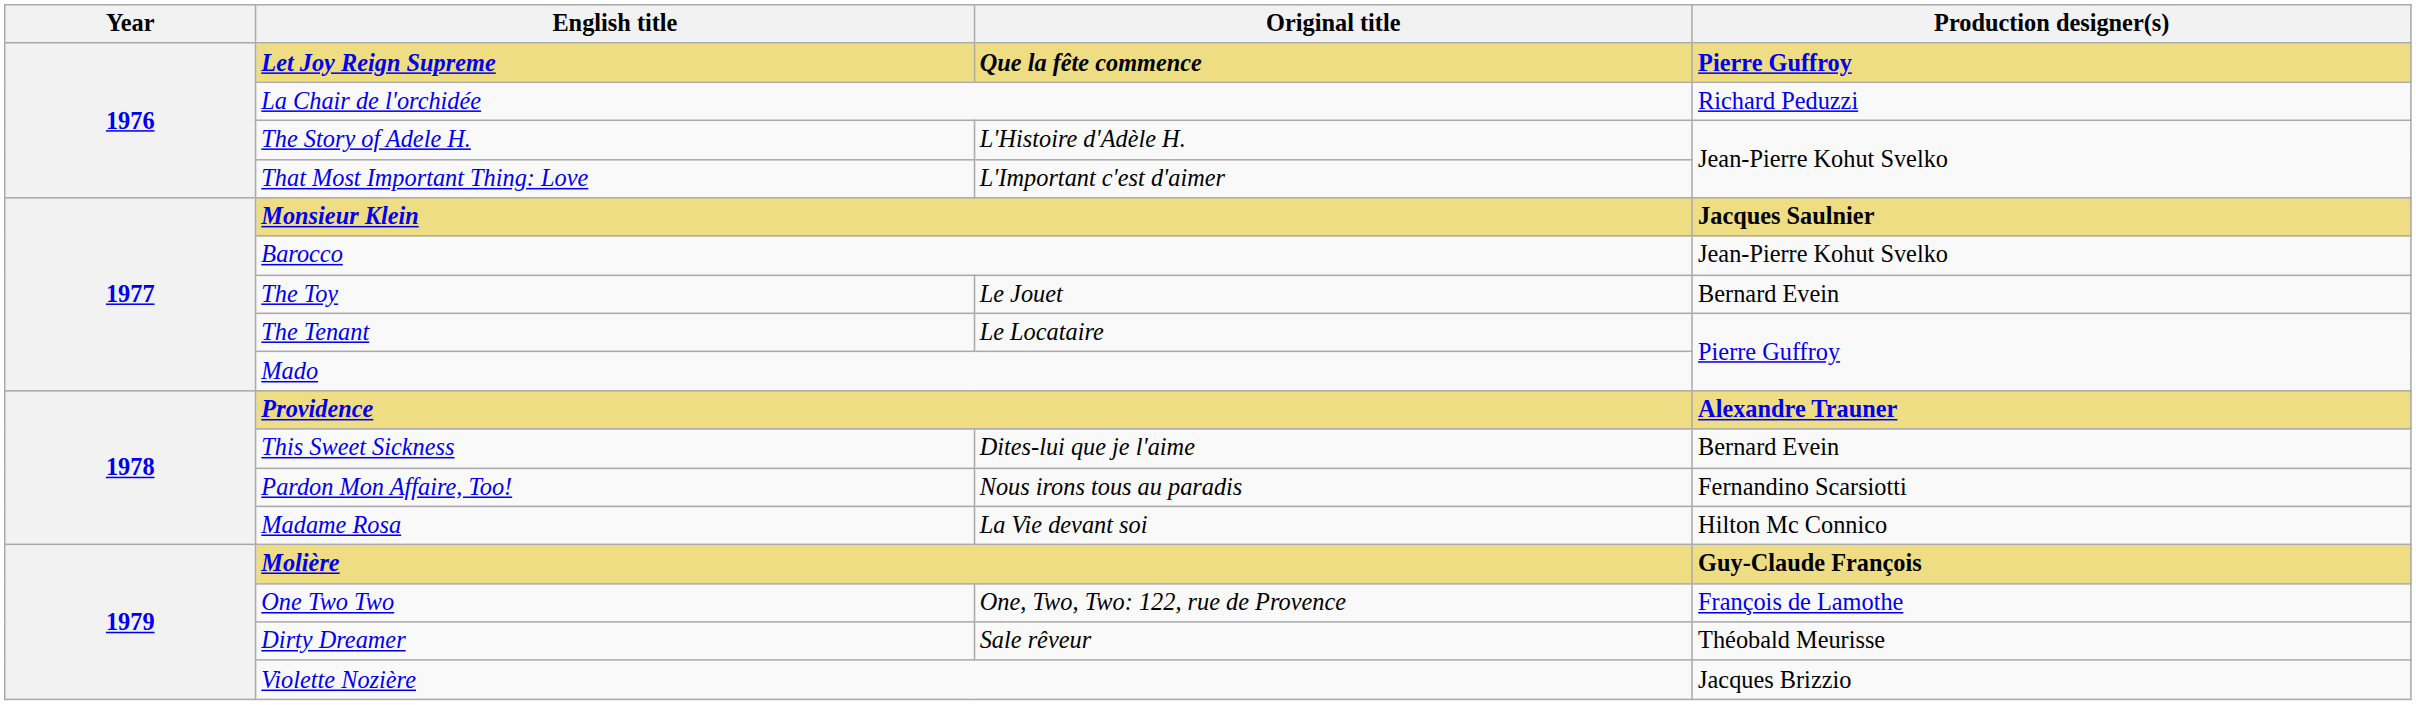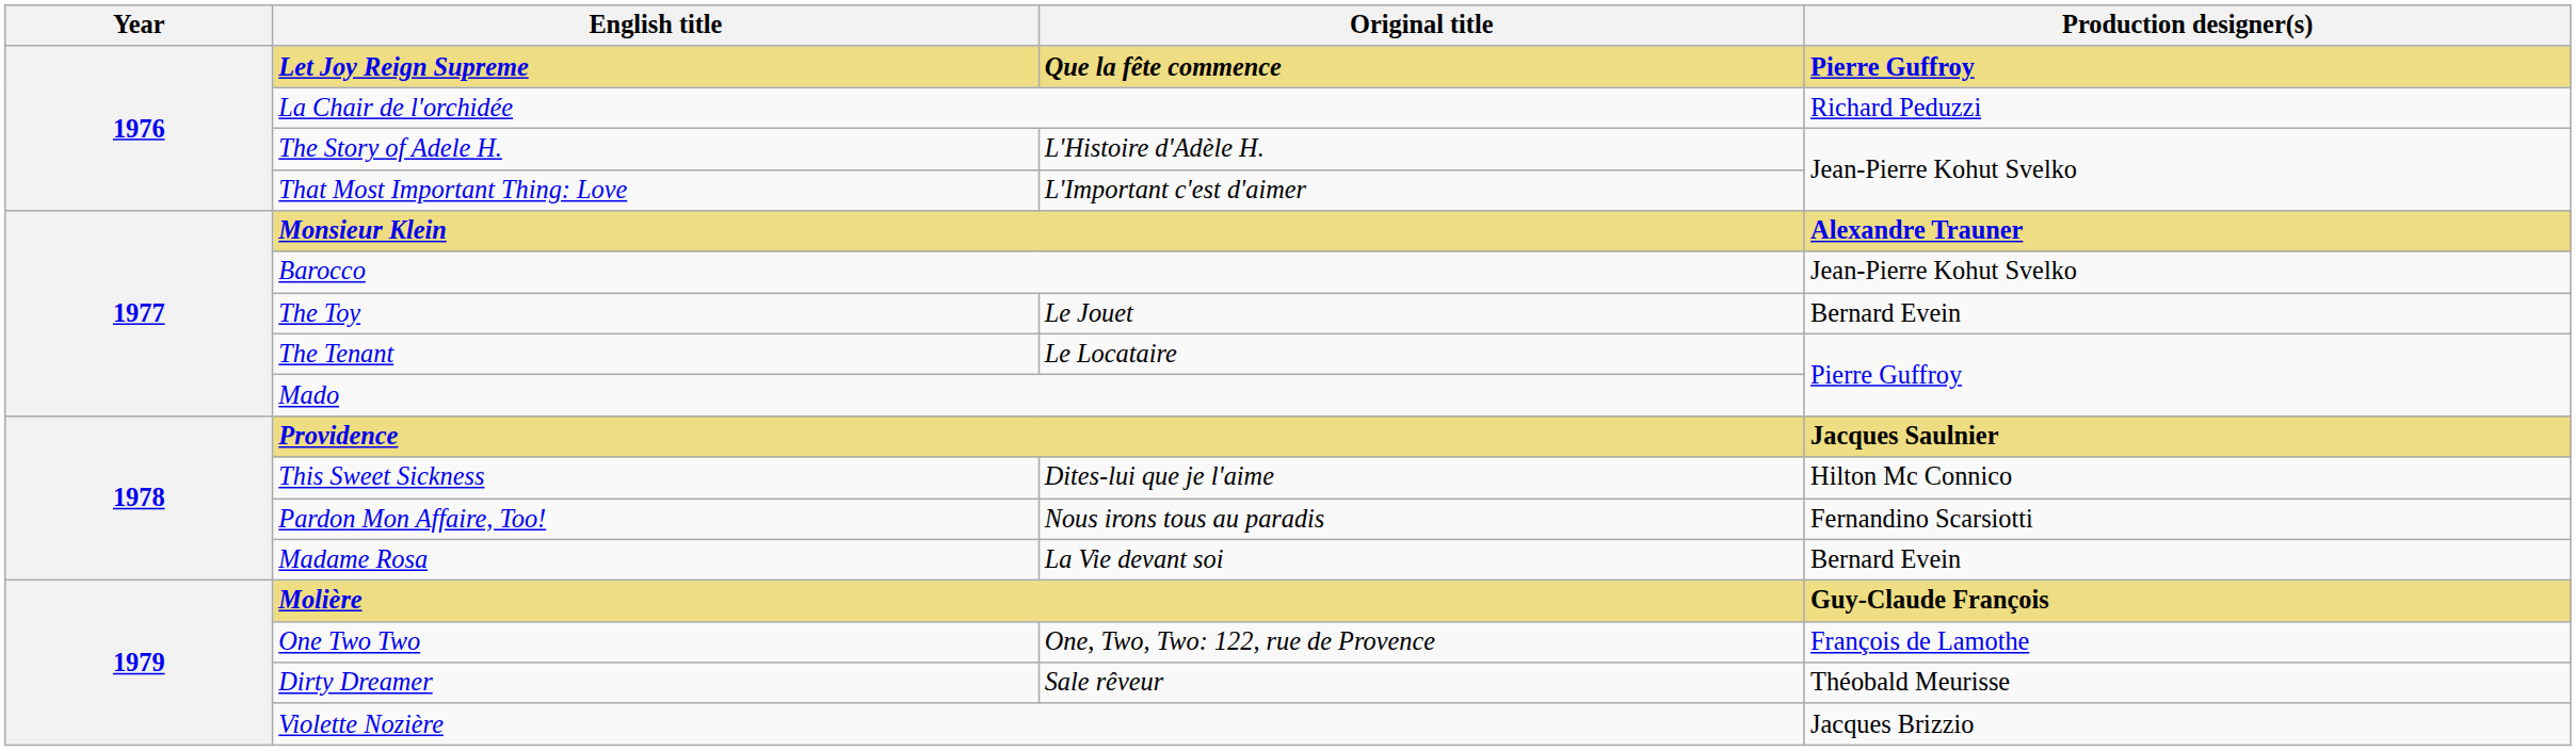Monsieur Klein | Production designer(s): Jacques Saulnier -> Alexandre Trauner
Providence | Production designer(s): Alexandre Trauner -> Jacques Saulnier
This Sweet Sickness | Production designer(s): Bernard Evein -> Hilton Mc Connico
Madame Rosa | Production designer(s): Hilton Mc Connico -> Bernard Evein
